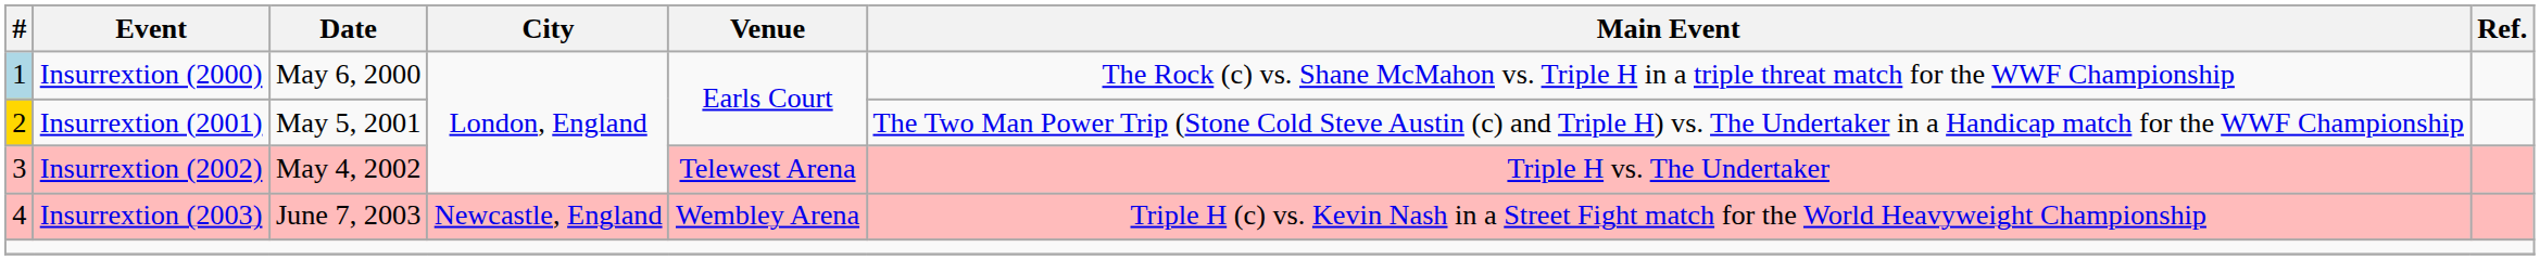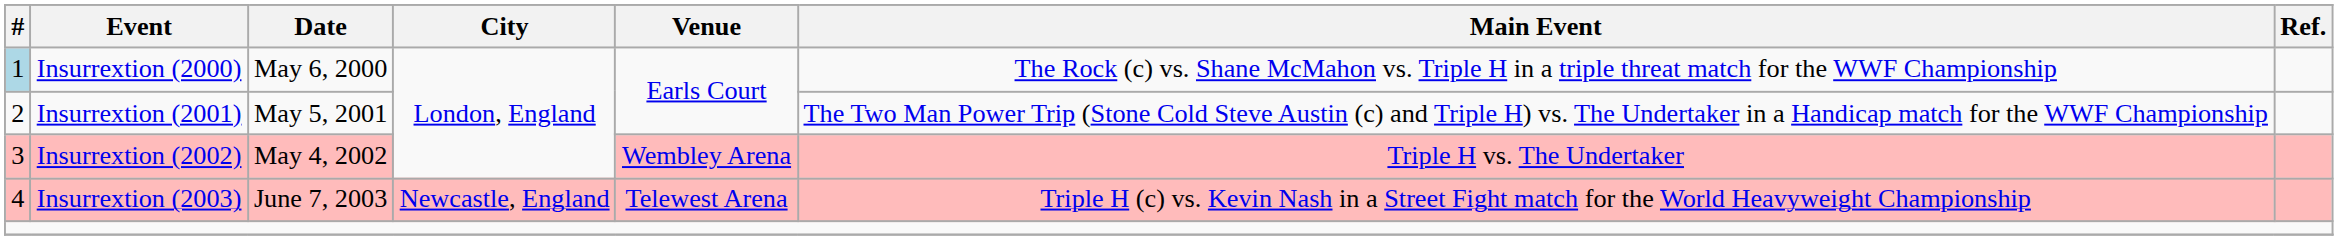Insurrextion (2001) | #: gold background -> no background
Insurrextion (2002) | Venue: Telewest Arena -> Wembley Arena
Insurrextion (2003) | Venue: Wembley Arena -> Telewest Arena
